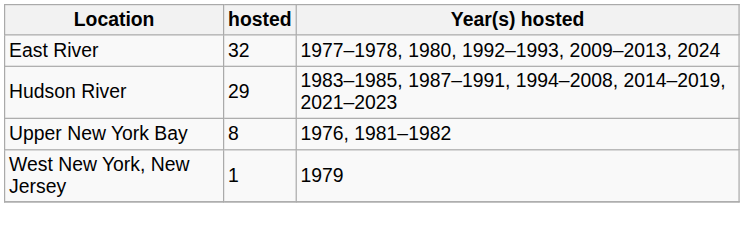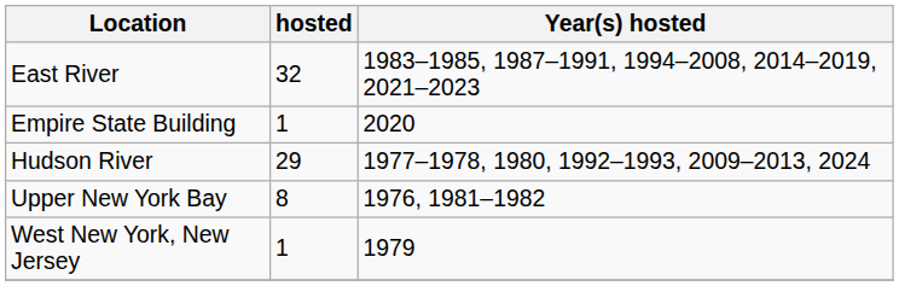East River | Year(s) hosted: 1977–1978, 1980, 1992–1993, 2009–2013, 2024 -> 1983–1985, 1987–1991, 1994–2008, 2014–2019, 2021–2023
+ row: Empire State Building | 1 | 2020
Hudson River | Year(s) hosted: 1983–1985, 1987–1991, 1994–2008, 2014–2019, 2021–2023 -> 1977–1978, 1980, 1992–1993, 2009–2013, 2024
